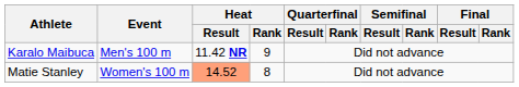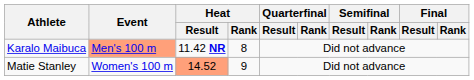Karalo Maibuca | Event: no background -> lightsalmon background
Karalo Maibuca | Heat / Rank: 9 -> 8
Matie Stanley | Heat / Rank: 8 -> 9
